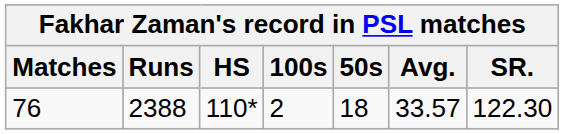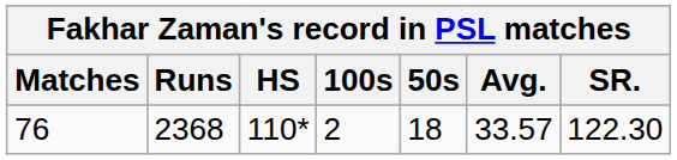76 | Runs: 2388 -> 2368
